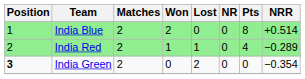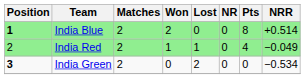India Blue | Position: normal -> bold
India Red | NRR: −0.289 -> −0.049
India Green | NRR: −0.354 -> −0.534
